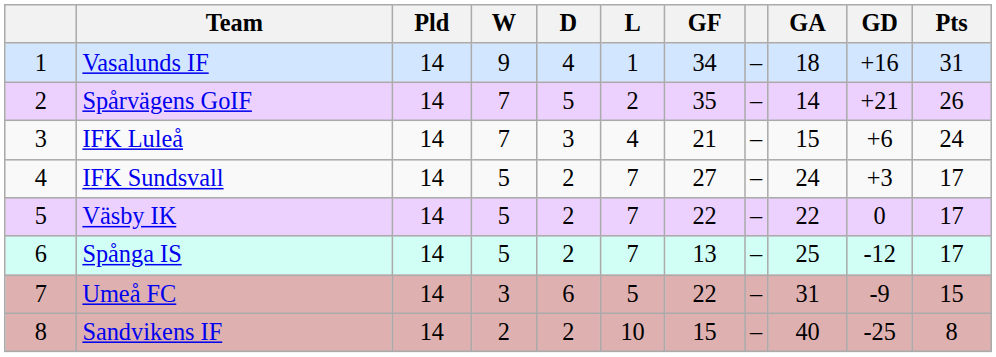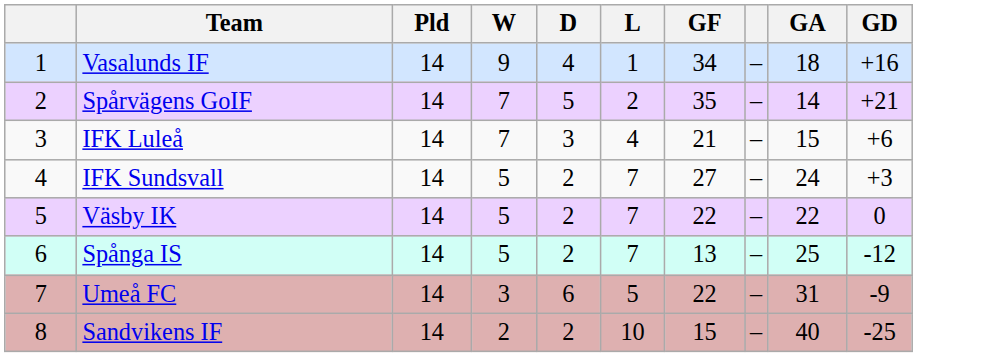- column: Pts | 31 | 26 | 24 | 17 | 17 | 17 | 15 | 8
